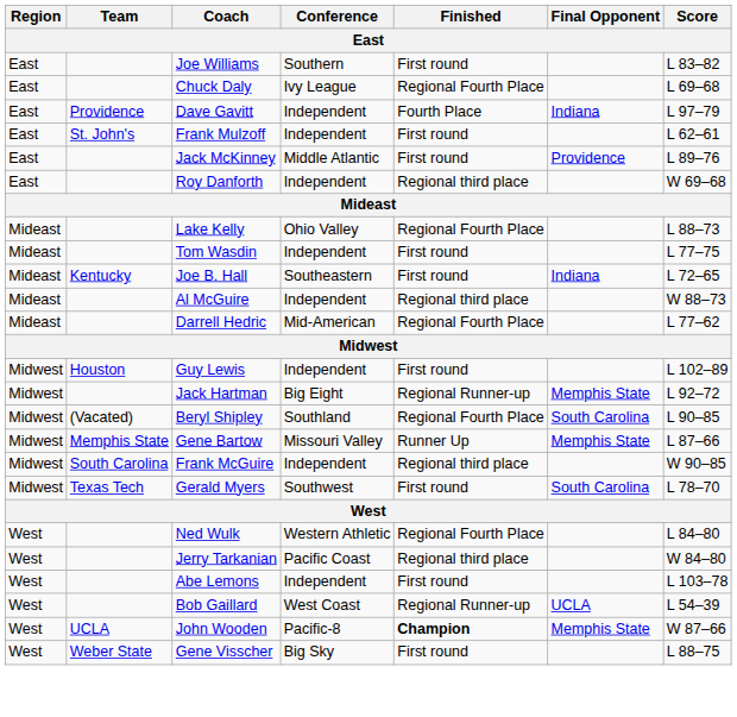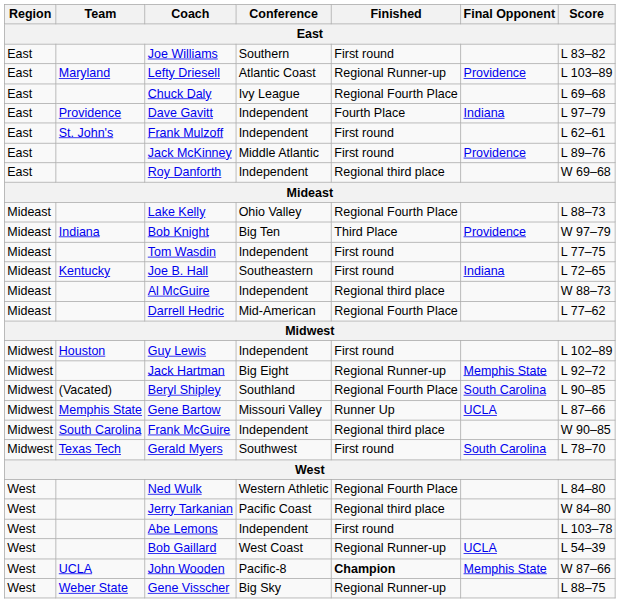+ row: East | Maryland | Lefty Driesell | Atlantic Coast | Regional Runner-up | Providence | L 103–89
+ row: Mideast | Indiana | Bob Knight | Big Ten | Third Place | Providence | W 97–79
Gene Bartow | Final Opponent: Memphis State -> UCLA
Gene Visscher | Finished: First round -> Regional Runner-up
